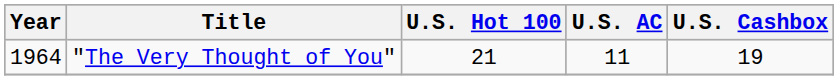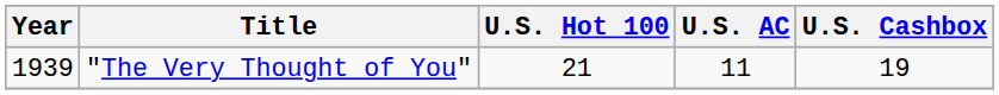"The Very Thought of You" | Year: 1964 -> 1939
